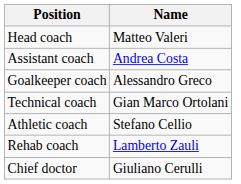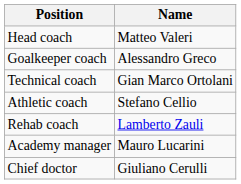- row: Assistant coach | Andrea Costa
+ row: Academy manager | Mauro Lucarini
